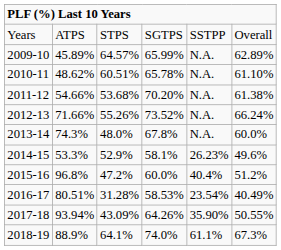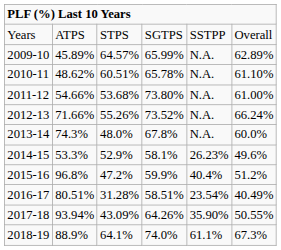2011-12 | column 4: 70.20% -> 73.80%
2011-12 | column 6: 61.38% -> 61.00%
2015-16 | column 4: 60.0% -> 59.9%
2016-17 | column 4: 58.53% -> 58.51%
